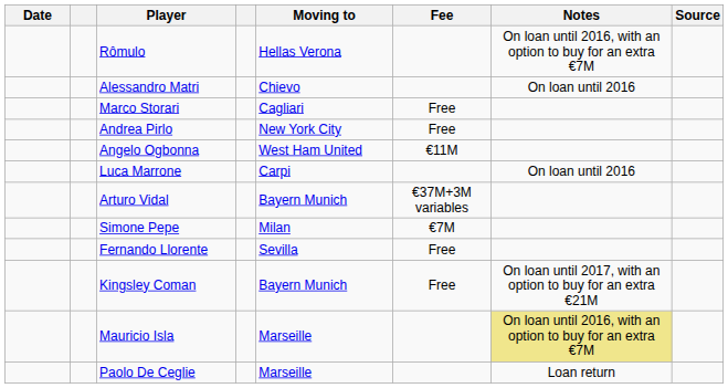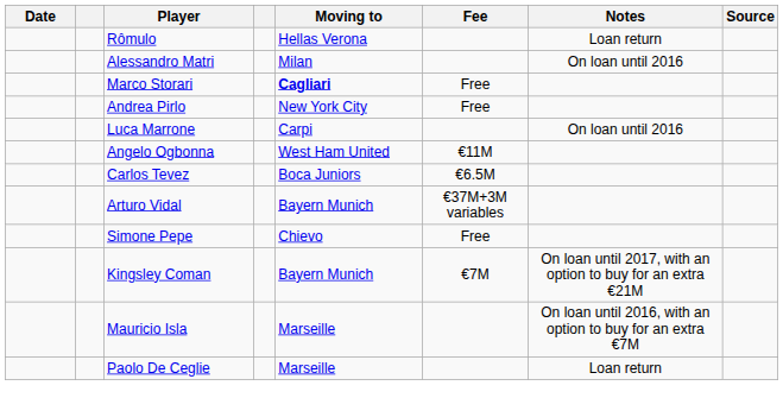Rômulo | Notes: On loan until 2016, with an option to buy for an extra €7M -> Loan return
Alessandro Matri | Moving to: Chievo -> Milan
Marco Storari | Moving to: normal -> bold
rows swapped: Luca Marrone <-> Angelo Ogbonna
+ row: Carlos Tevez | Boca Juniors | €6.5M
Simone Pepe | Moving to: Milan -> Chievo
Simone Pepe | Fee: €7M -> Free
- row: Fernando Llorente | Sevilla | Free
Kingsley Coman | Fee: Free -> €7M
Mauricio Isla | Notes: khaki background -> no background
